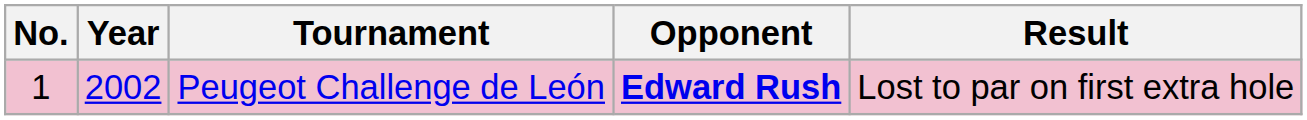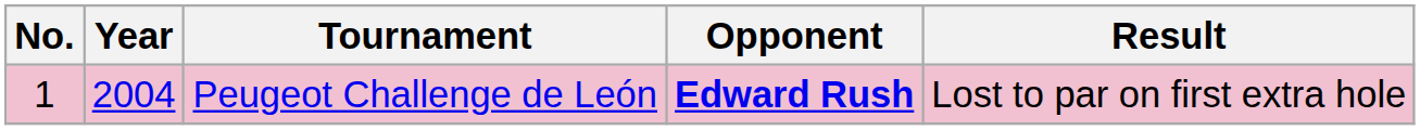Peugeot Challenge de León | Year: 2002 -> 2004
